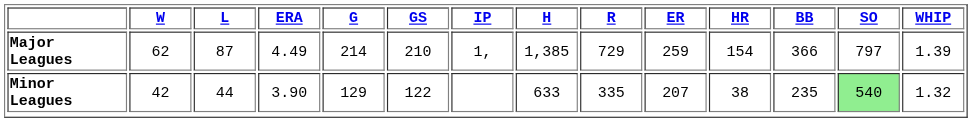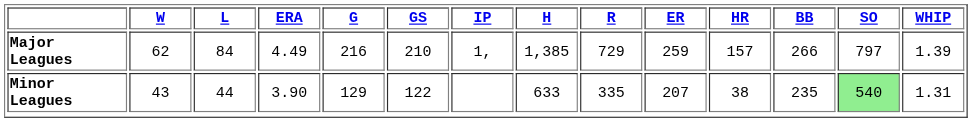Major Leagues | L: 87 -> 84
Major Leagues | G: 214 -> 216
Major Leagues | HR: 154 -> 157
Major Leagues | BB: 366 -> 266
Minor Leagues | W: 42 -> 43
Minor Leagues | WHIP: 1.32 -> 1.31
